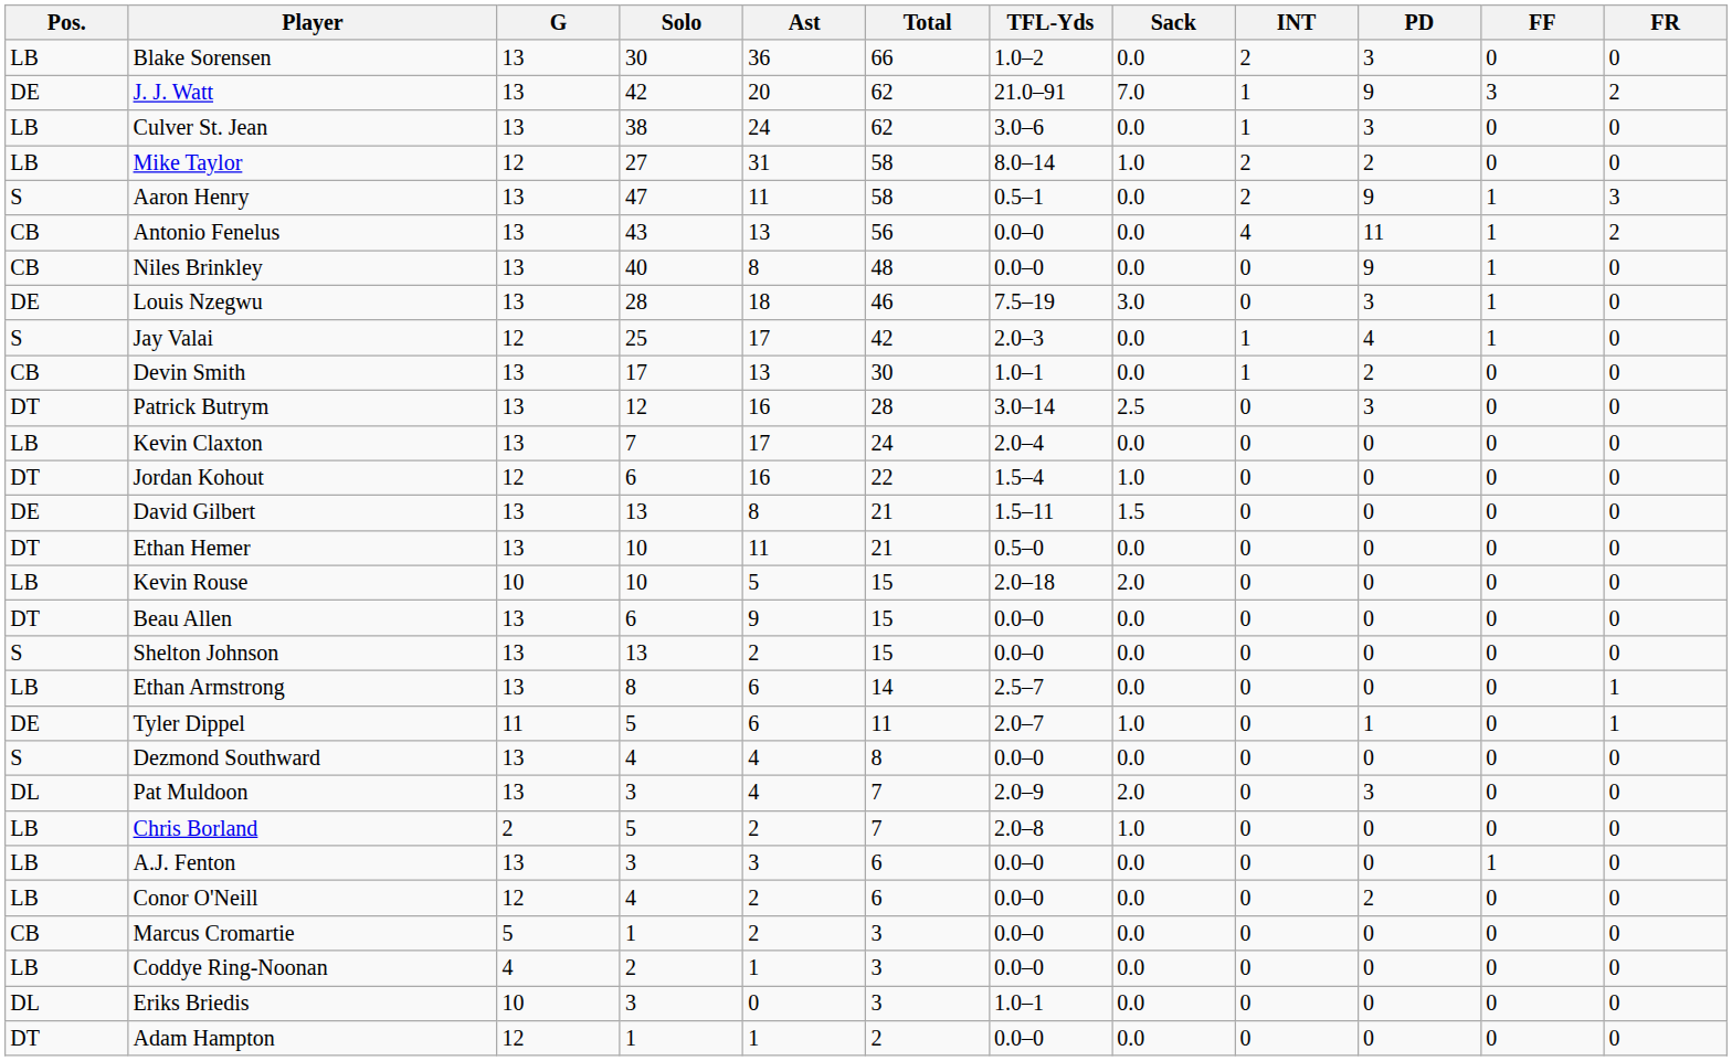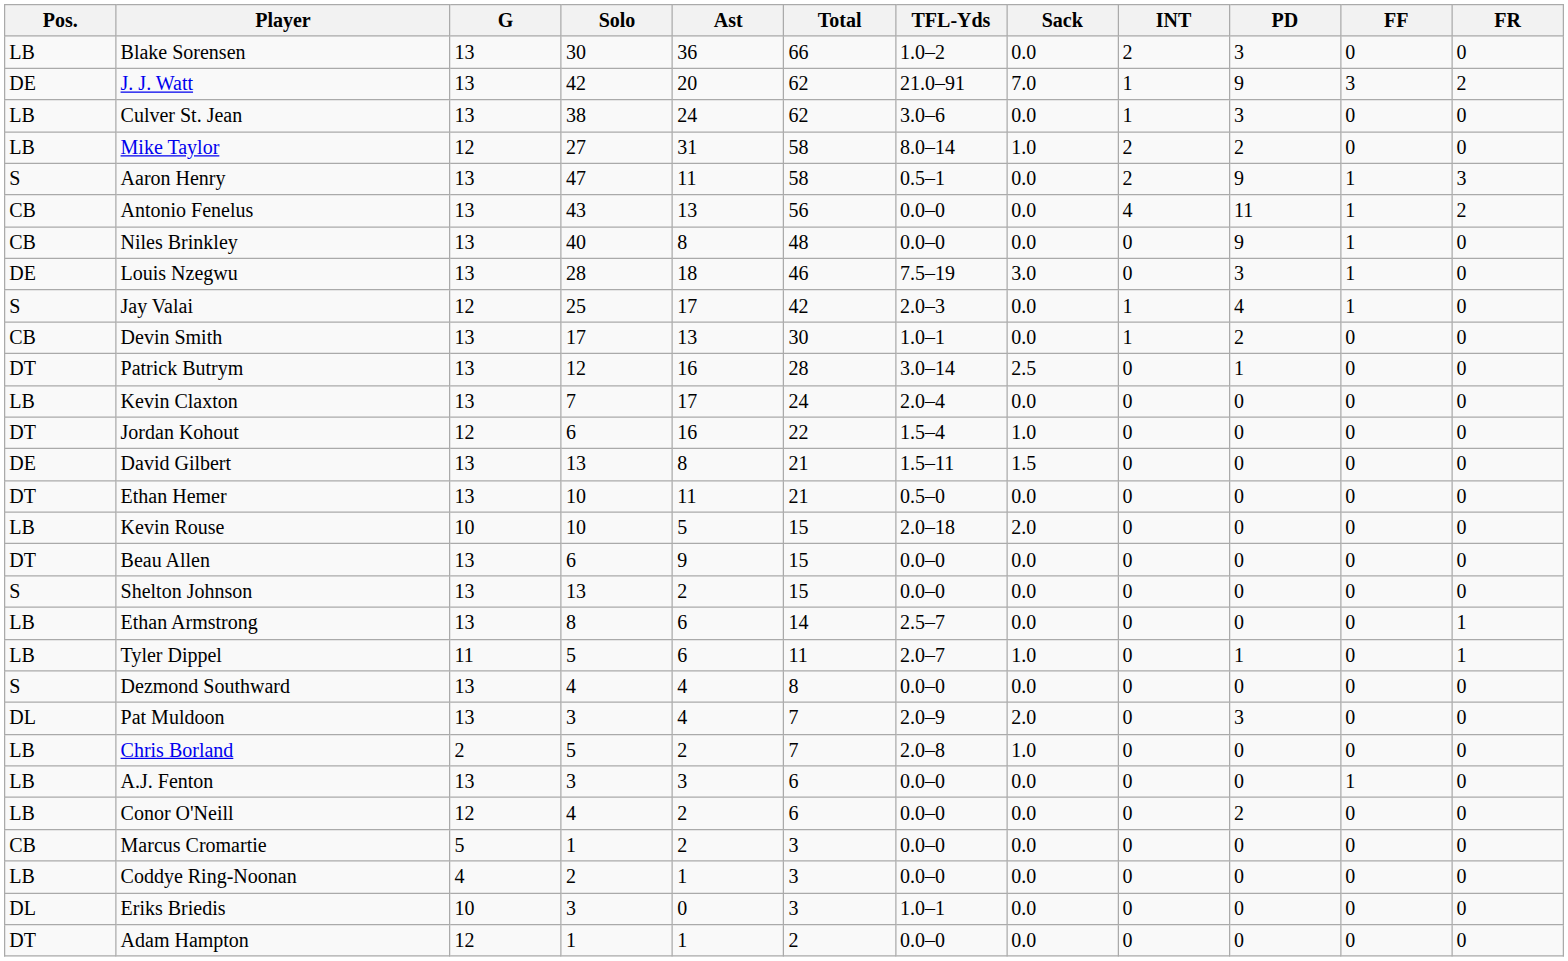Patrick Butrym | PD: 3 -> 1
Tyler Dippel | Pos.: DE -> LB
